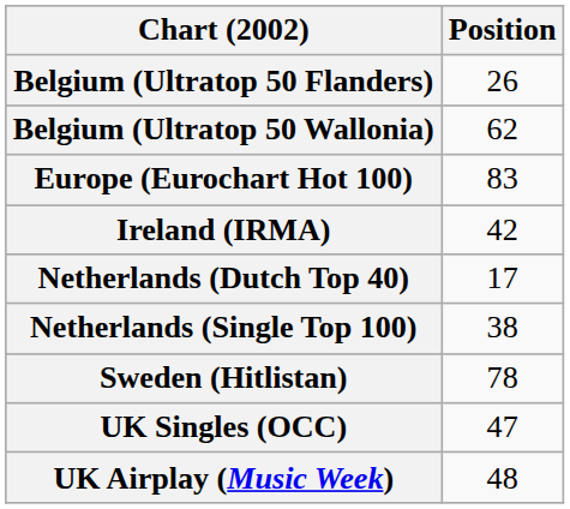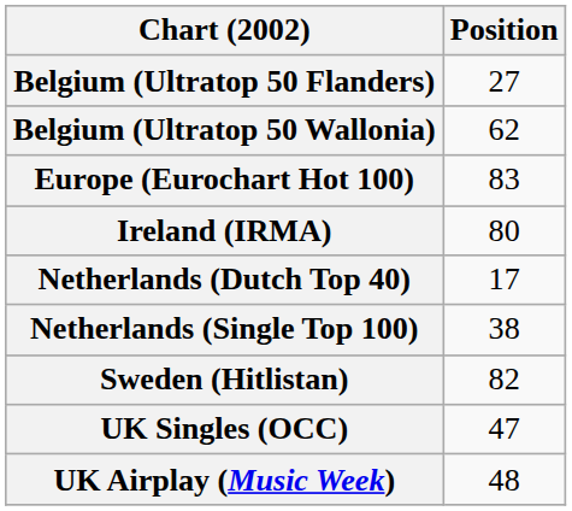Belgium (Ultratop 50 Flanders) | Position: 26 -> 27
Ireland (IRMA) | Position: 42 -> 80
Sweden (Hitlistan) | Position: 78 -> 82
